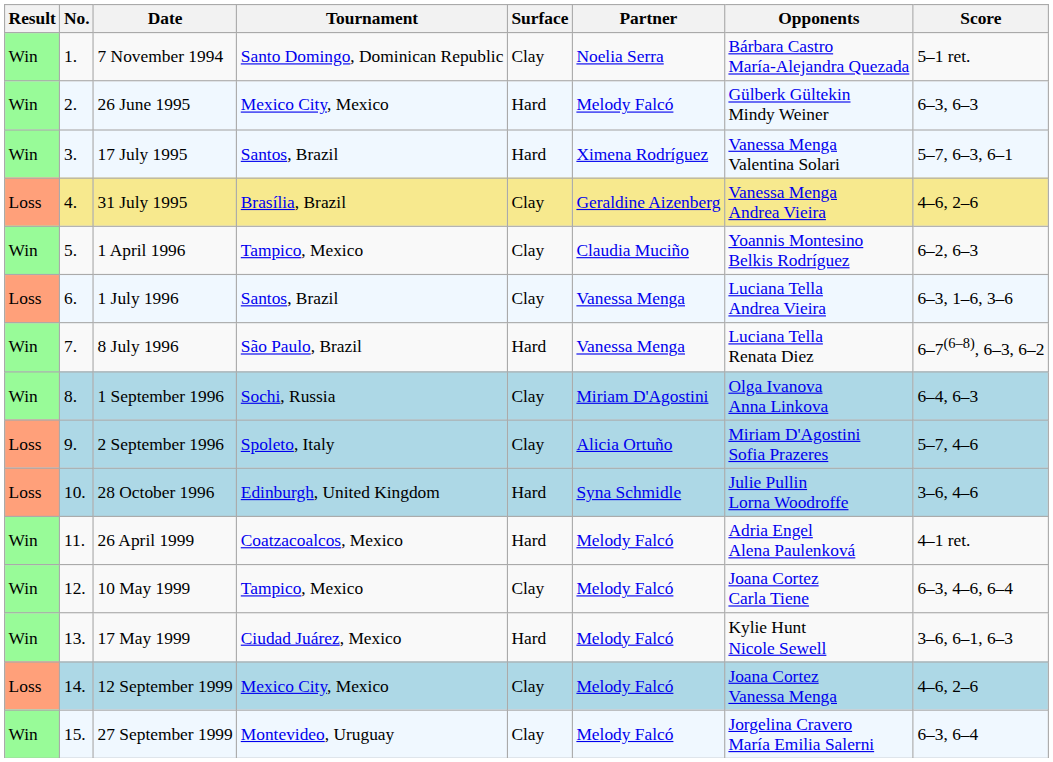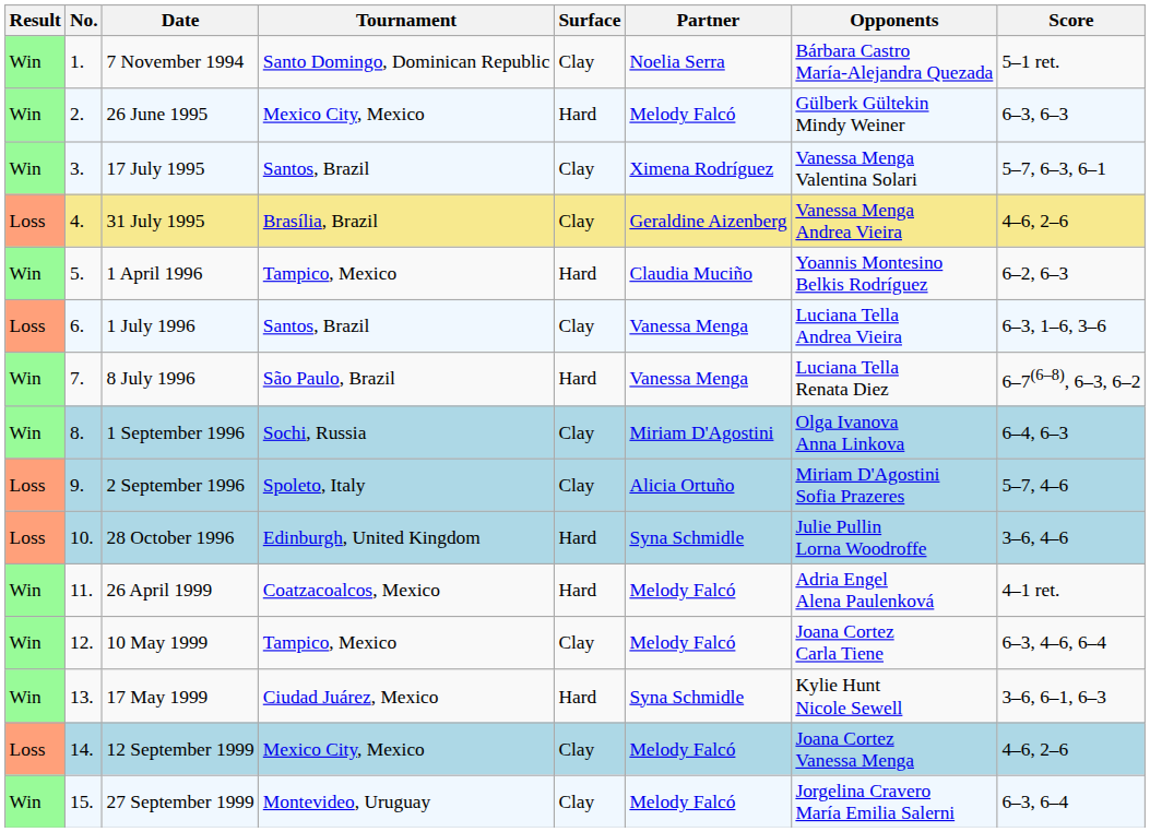17 July 1995 | Surface: Hard -> Clay
1 April 1996 | Surface: Clay -> Hard
17 May 1999 | Partner: Melody Falcó -> Syna Schmidle
